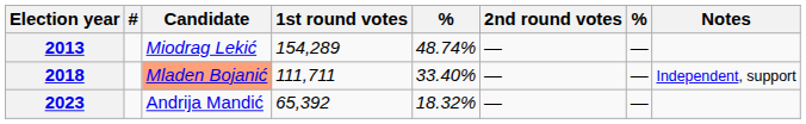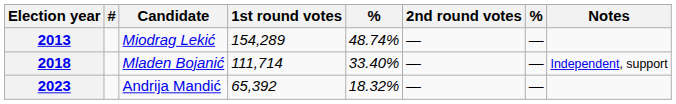2018 | Candidate: lightsalmon background -> no background
2018 | 1st round votes: 111,711 -> 111,714
